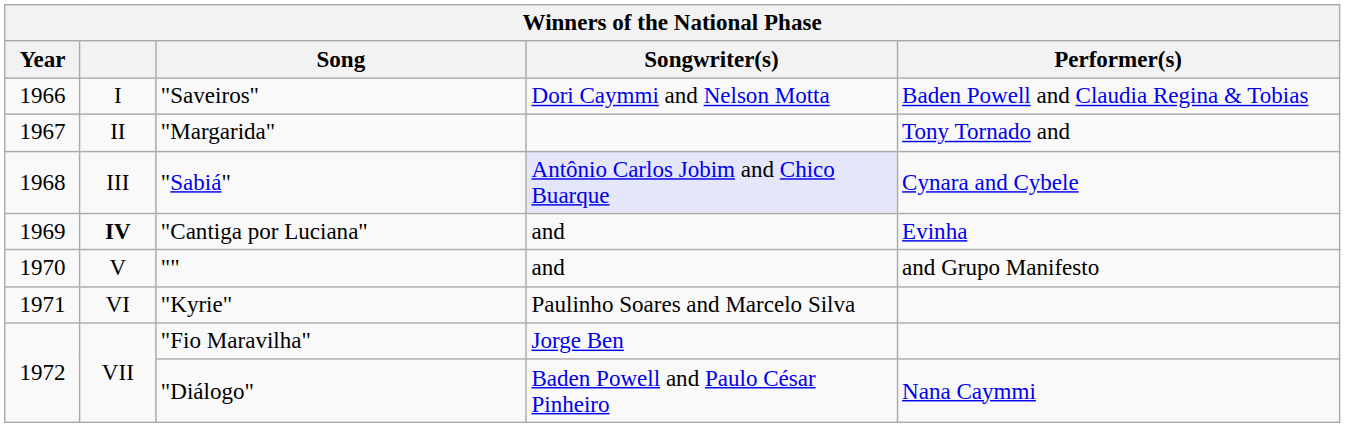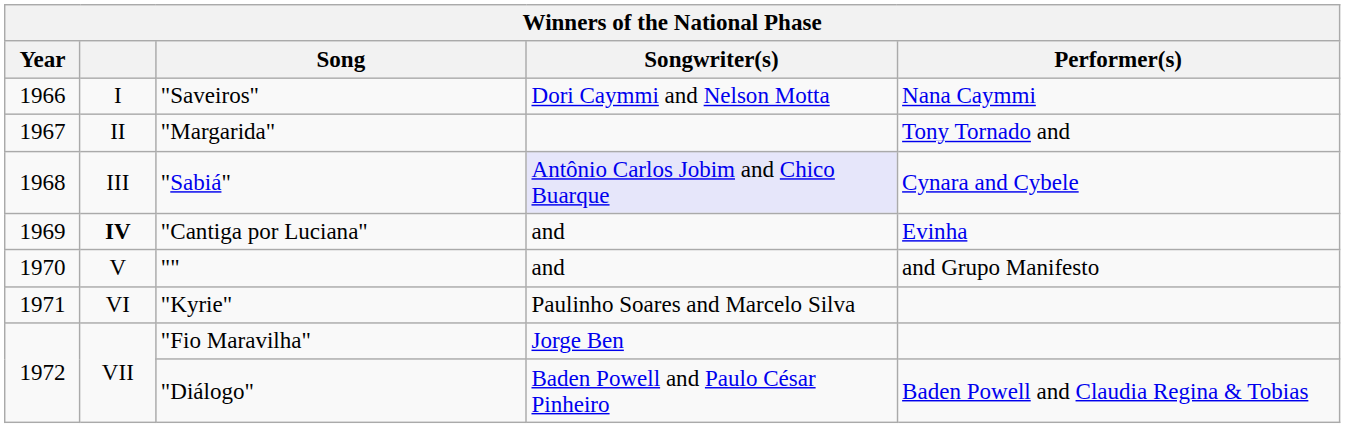"Saveiros" | Performer(s): Baden Powell and Claudia Regina & Tobias -> Nana Caymmi
"Diálogo" | Performer(s): Nana Caymmi -> Baden Powell and Claudia Regina & Tobias
